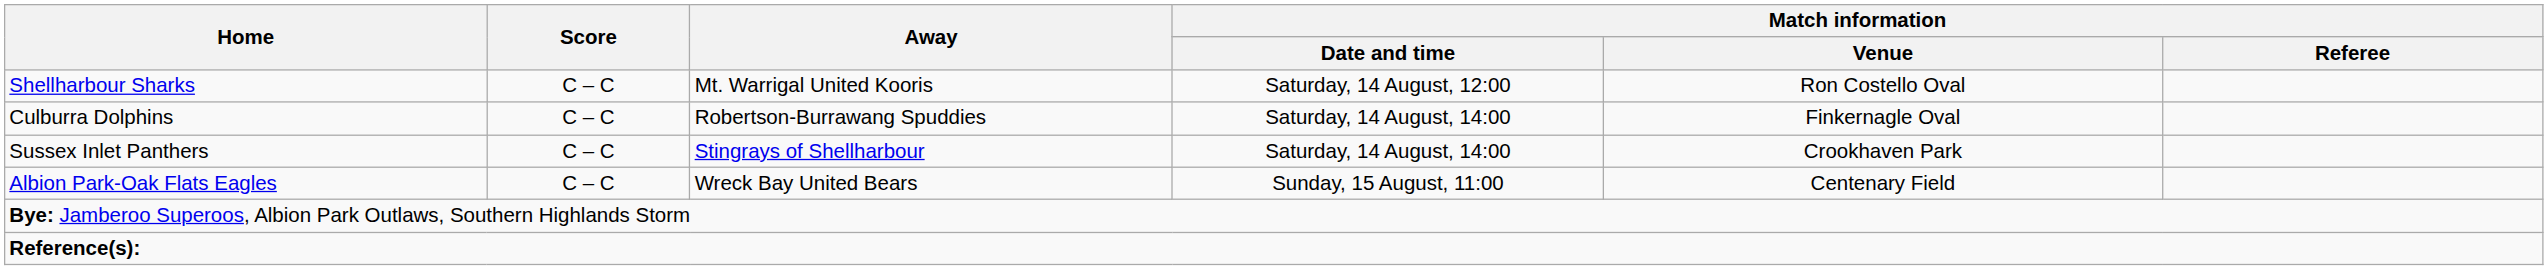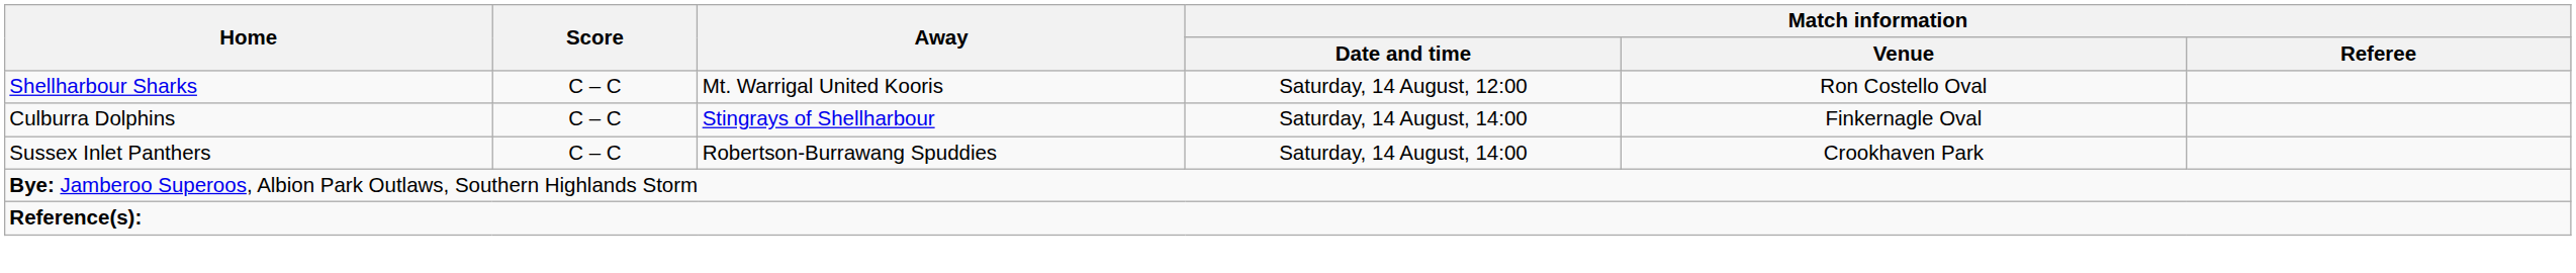Culburra Dolphins | Away: Robertson-Burrawang Spuddies -> Stingrays of Shellharbour
Sussex Inlet Panthers | Away: Stingrays of Shellharbour -> Robertson-Burrawang Spuddies
- row: Albion Park-Oak Flats Eagles | C – C | Wreck Bay United Bears | Sunday, 15 August, 11:00 | Centenary Field
